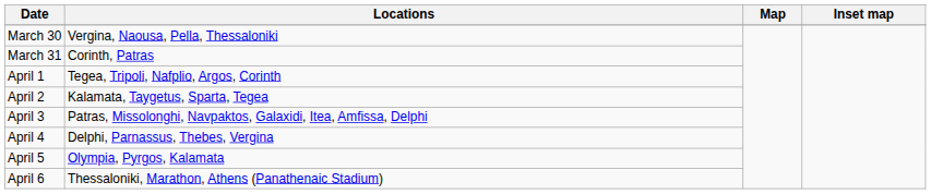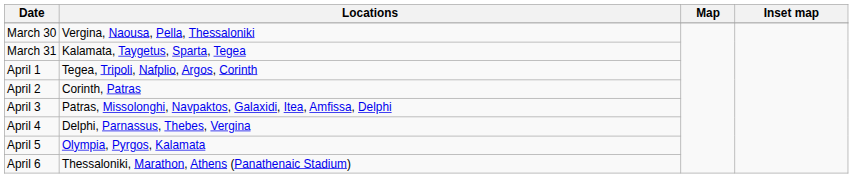March 31 | Locations: Corinth, Patras -> Kalamata, Taygetus, Sparta, Tegea
April 2 | Locations: Kalamata, Taygetus, Sparta, Tegea -> Corinth, Patras
